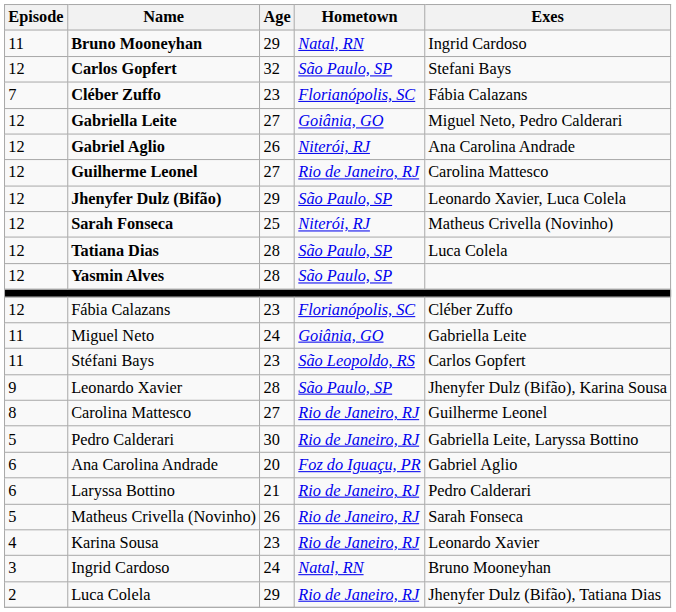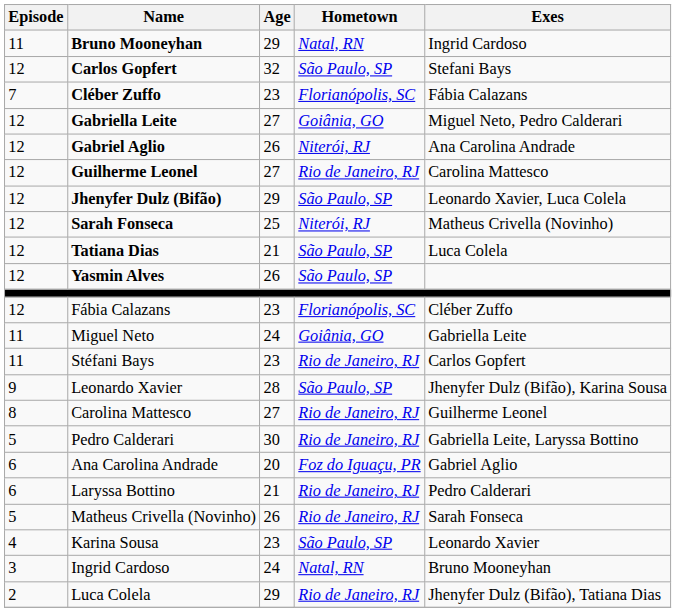Tatiana Dias | Age: 28 -> 21
Yasmin Alves | Age: 28 -> 26
Stéfani Bays | Hometown: São Leopoldo, RS -> Rio de Janeiro, RJ
Karina Sousa | Hometown: Rio de Janeiro, RJ -> São Paulo, SP
